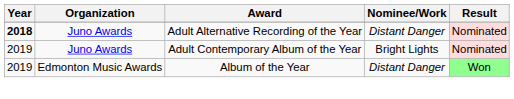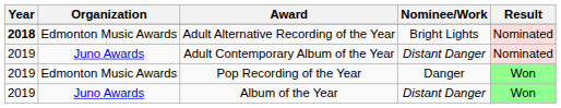Adult Alternative Recording of the Year | Organization: Juno Awards -> Edmonton Music Awards
Adult Alternative Recording of the Year | Nominee/Work: Distant Danger -> Bright Lights
Adult Contemporary Album of the Year | Nominee/Work: Bright Lights -> Distant Danger
+ row: 2019 | Edmonton Music Awards | Pop Recording of the Year | Danger | Won
Album of the Year | Organization: Edmonton Music Awards -> Juno Awards
